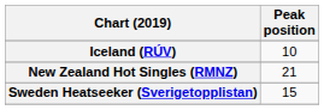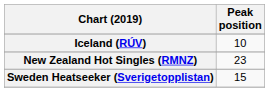New Zealand Hot Singles (RMNZ) | Peak position: 21 -> 23
